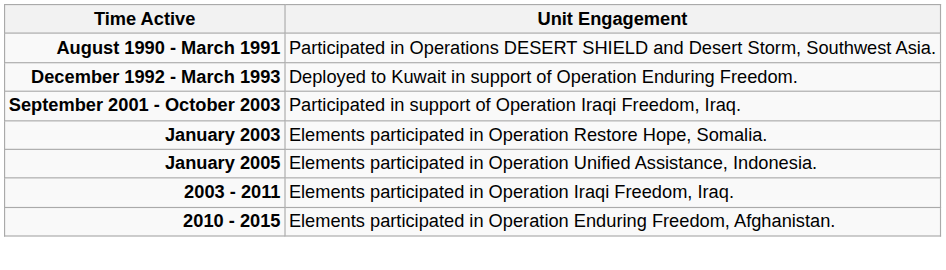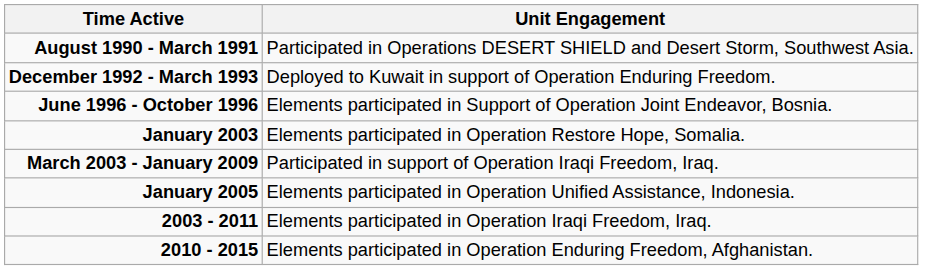+ row: June 1996 - October 1996 | Elements participated in Support of Operation Joint Endeavor, Bosnia.
- row: September 2001 - October 2003 | Participated in support of Operation Iraqi Freedom, Iraq.
+ row: March 2003 - January 2009 | Participated in support of Operation Iraqi Freedom, Iraq.
